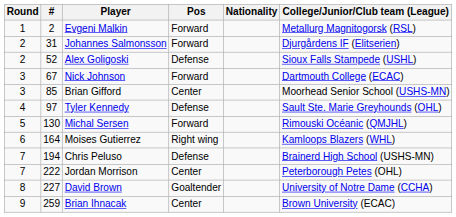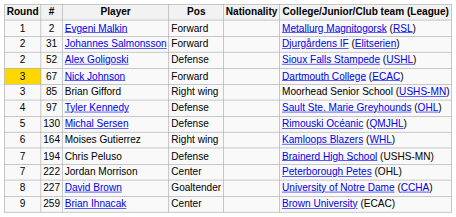Nick Johnson | Round: no background -> gold background
Brian Gifford | Pos: Center -> Right wing
Michal Sersen | Pos: Forward -> Defense
